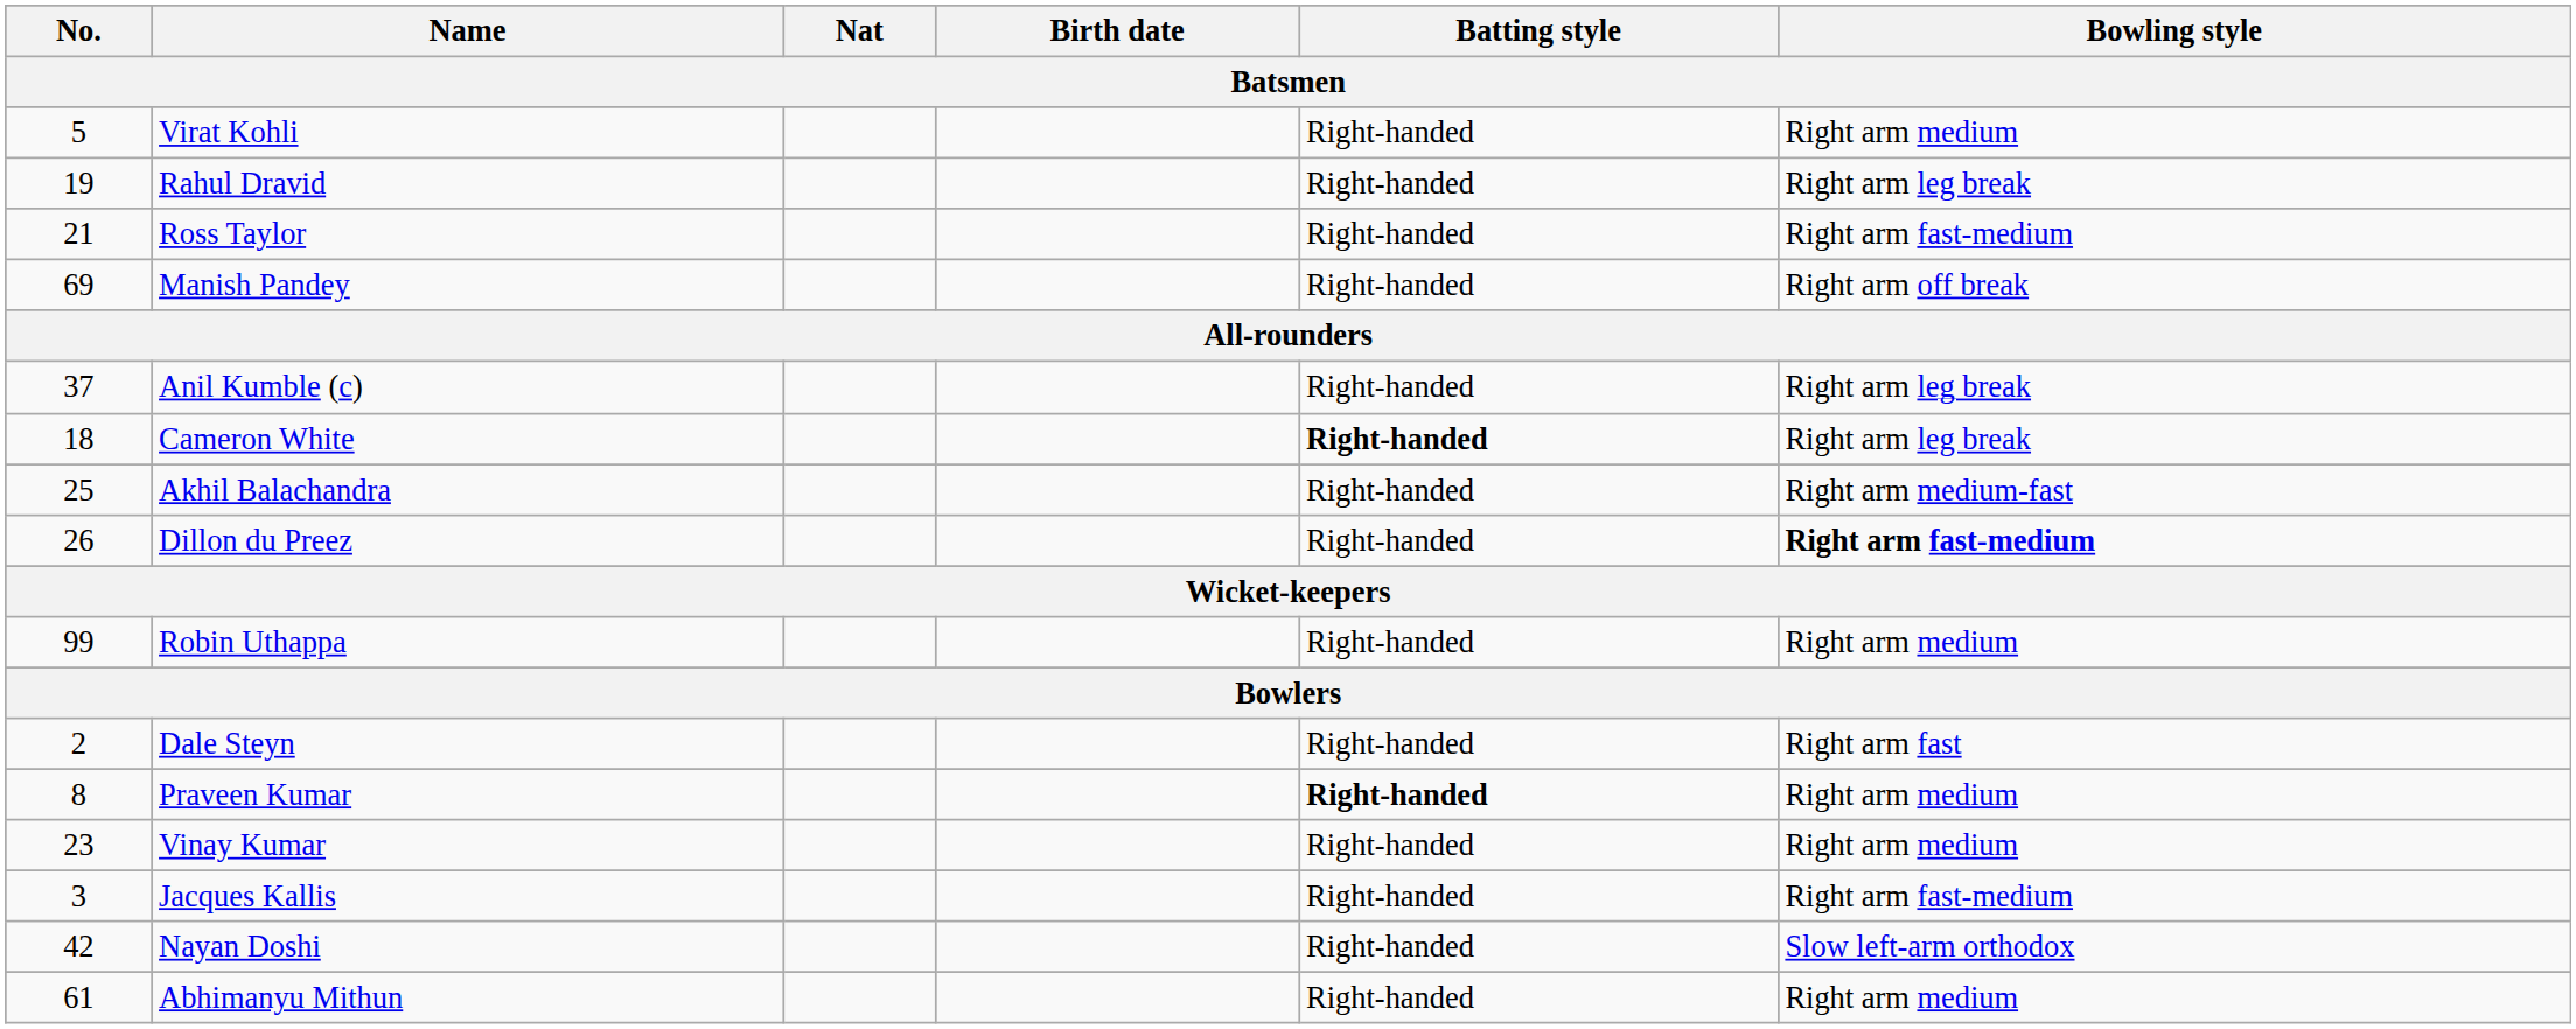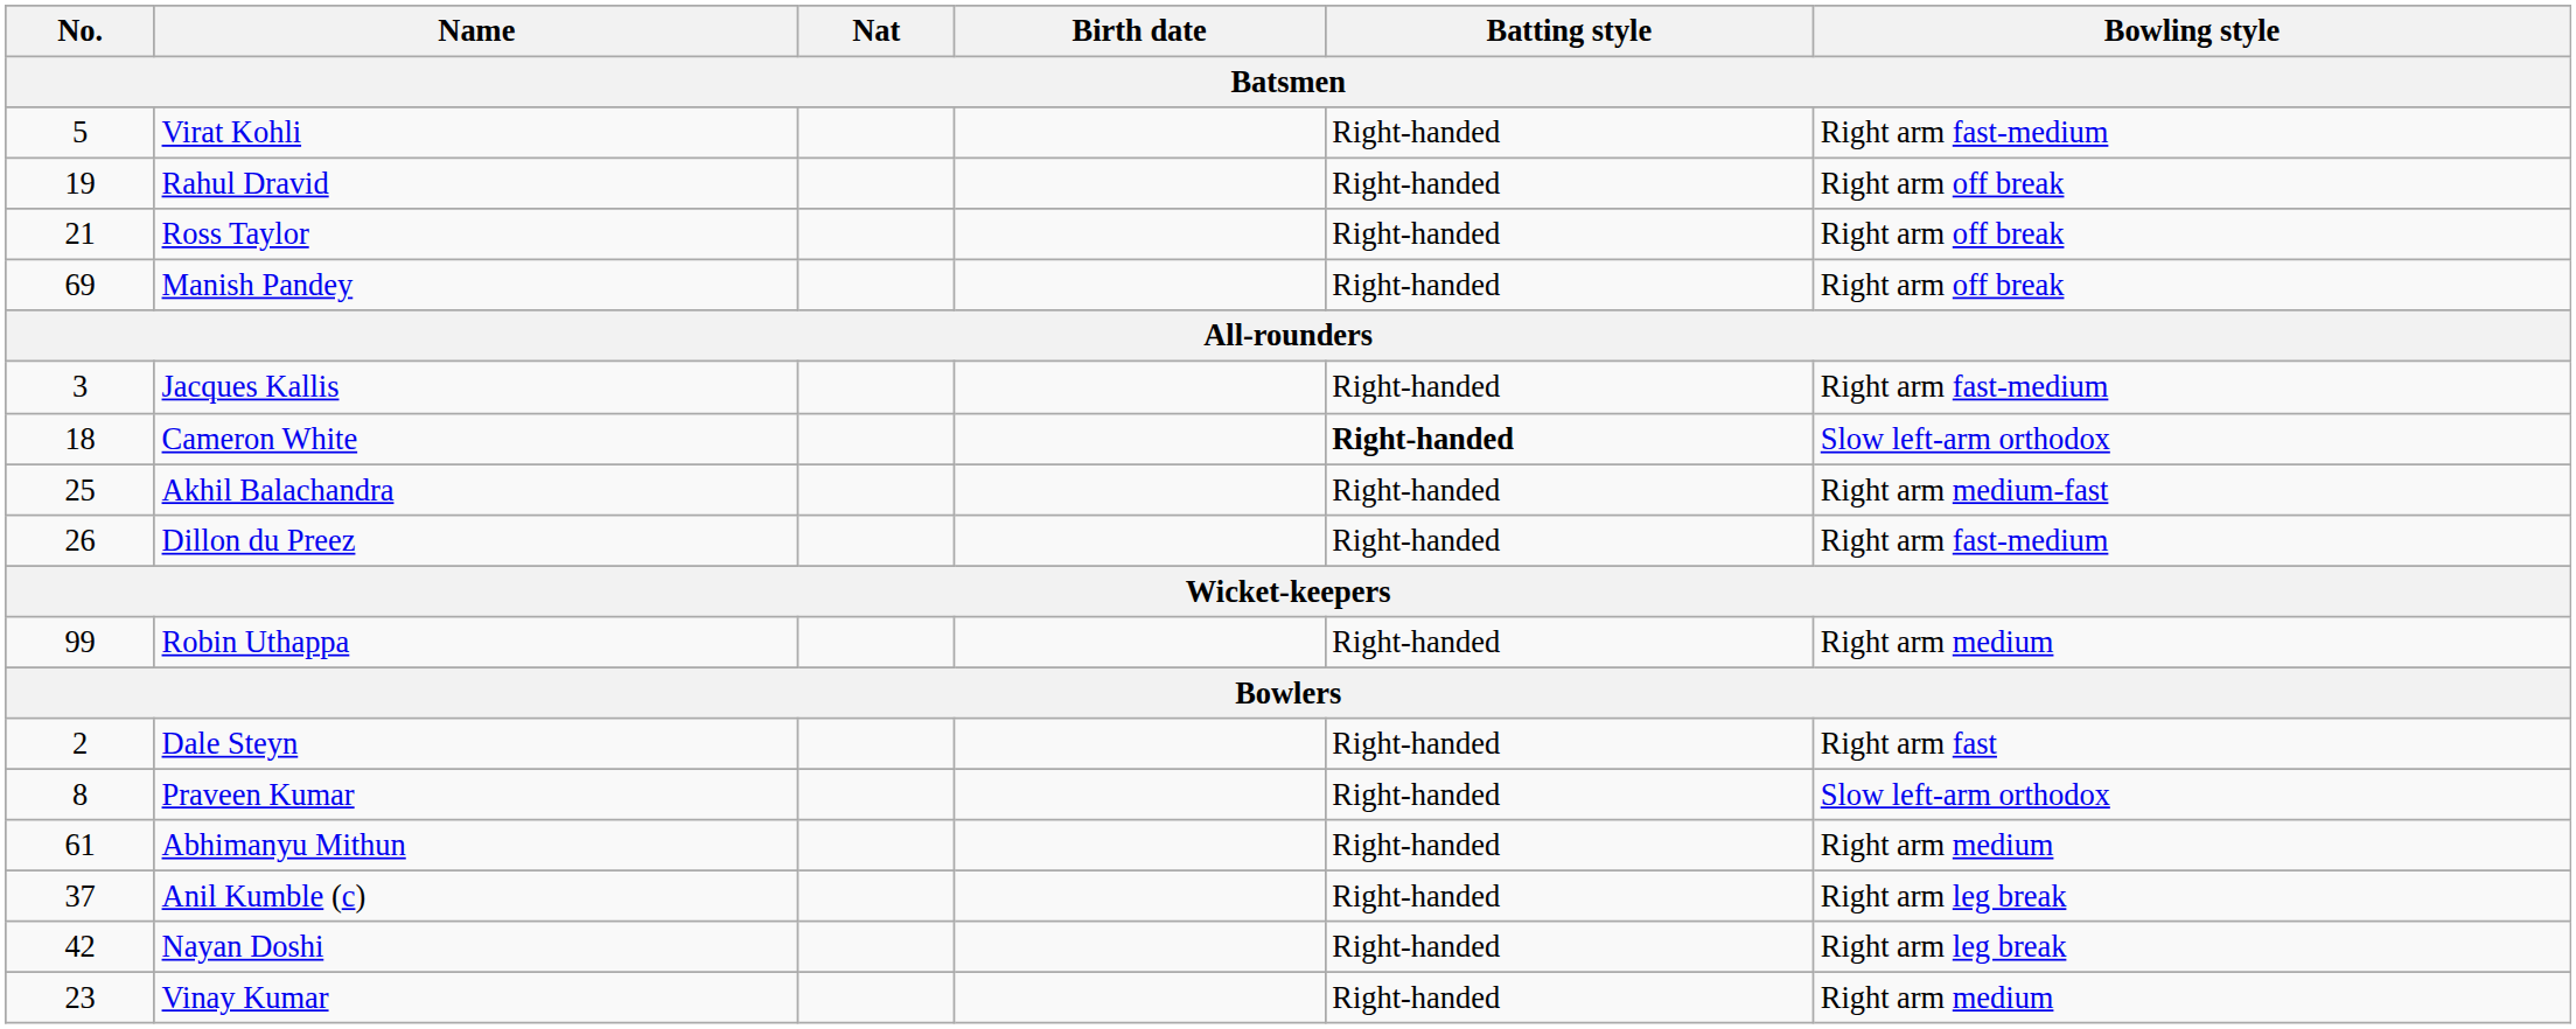Virat Kohli | Bowling style: Right arm medium -> Right arm fast-medium
Rahul Dravid | Bowling style: Right arm leg break -> Right arm off break
Ross Taylor | Bowling style: Right arm fast-medium -> Right arm off break
rows swapped: Jacques Kallis <-> Anil Kumble (c)
Cameron White | Bowling style: Right arm leg break -> Slow left-arm orthodox
Dillon du Preez | Bowling style: bold -> normal
Praveen Kumar | Batting style: bold -> normal
Praveen Kumar | Bowling style: Right arm medium -> Slow left-arm orthodox
rows swapped: Vinay Kumar <-> Abhimanyu Mithun
Nayan Doshi | Bowling style: Slow left-arm orthodox -> Right arm leg break
